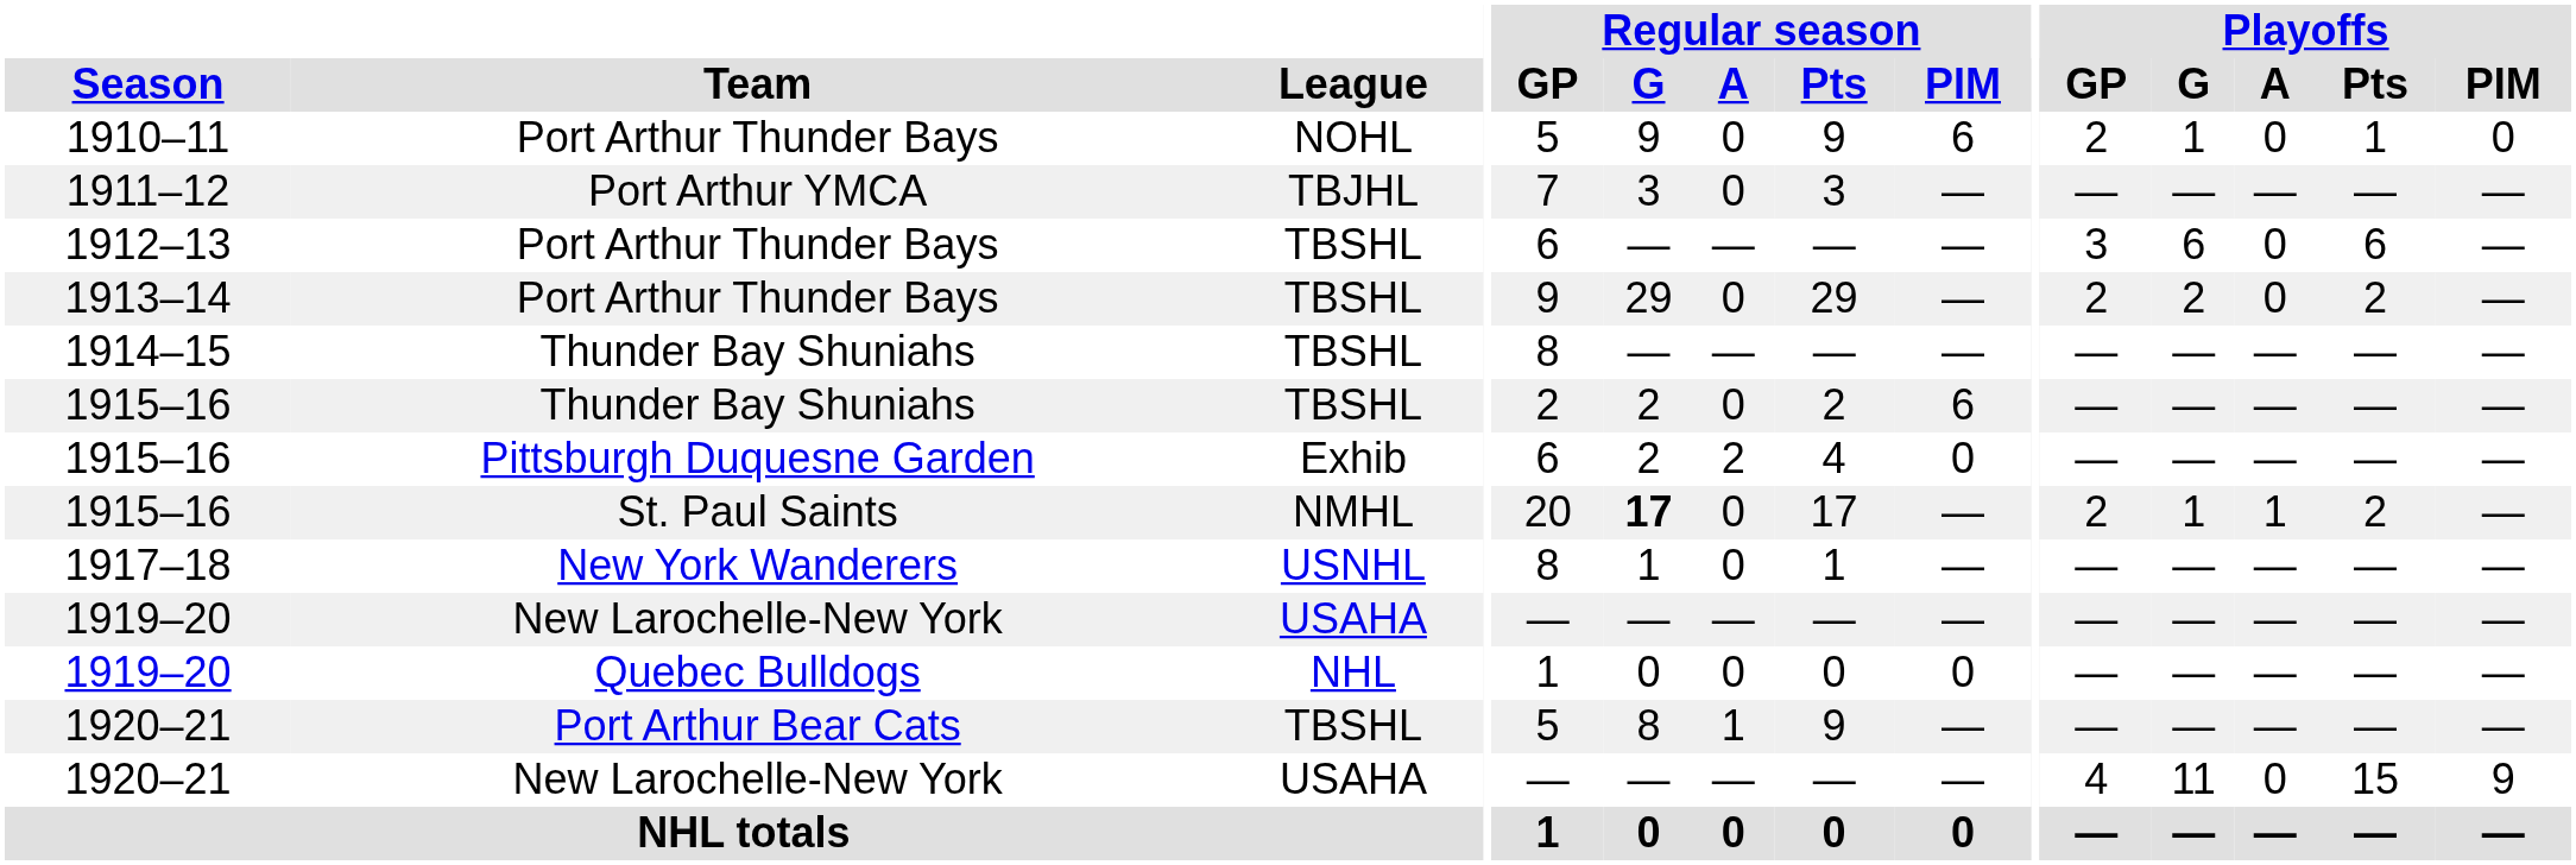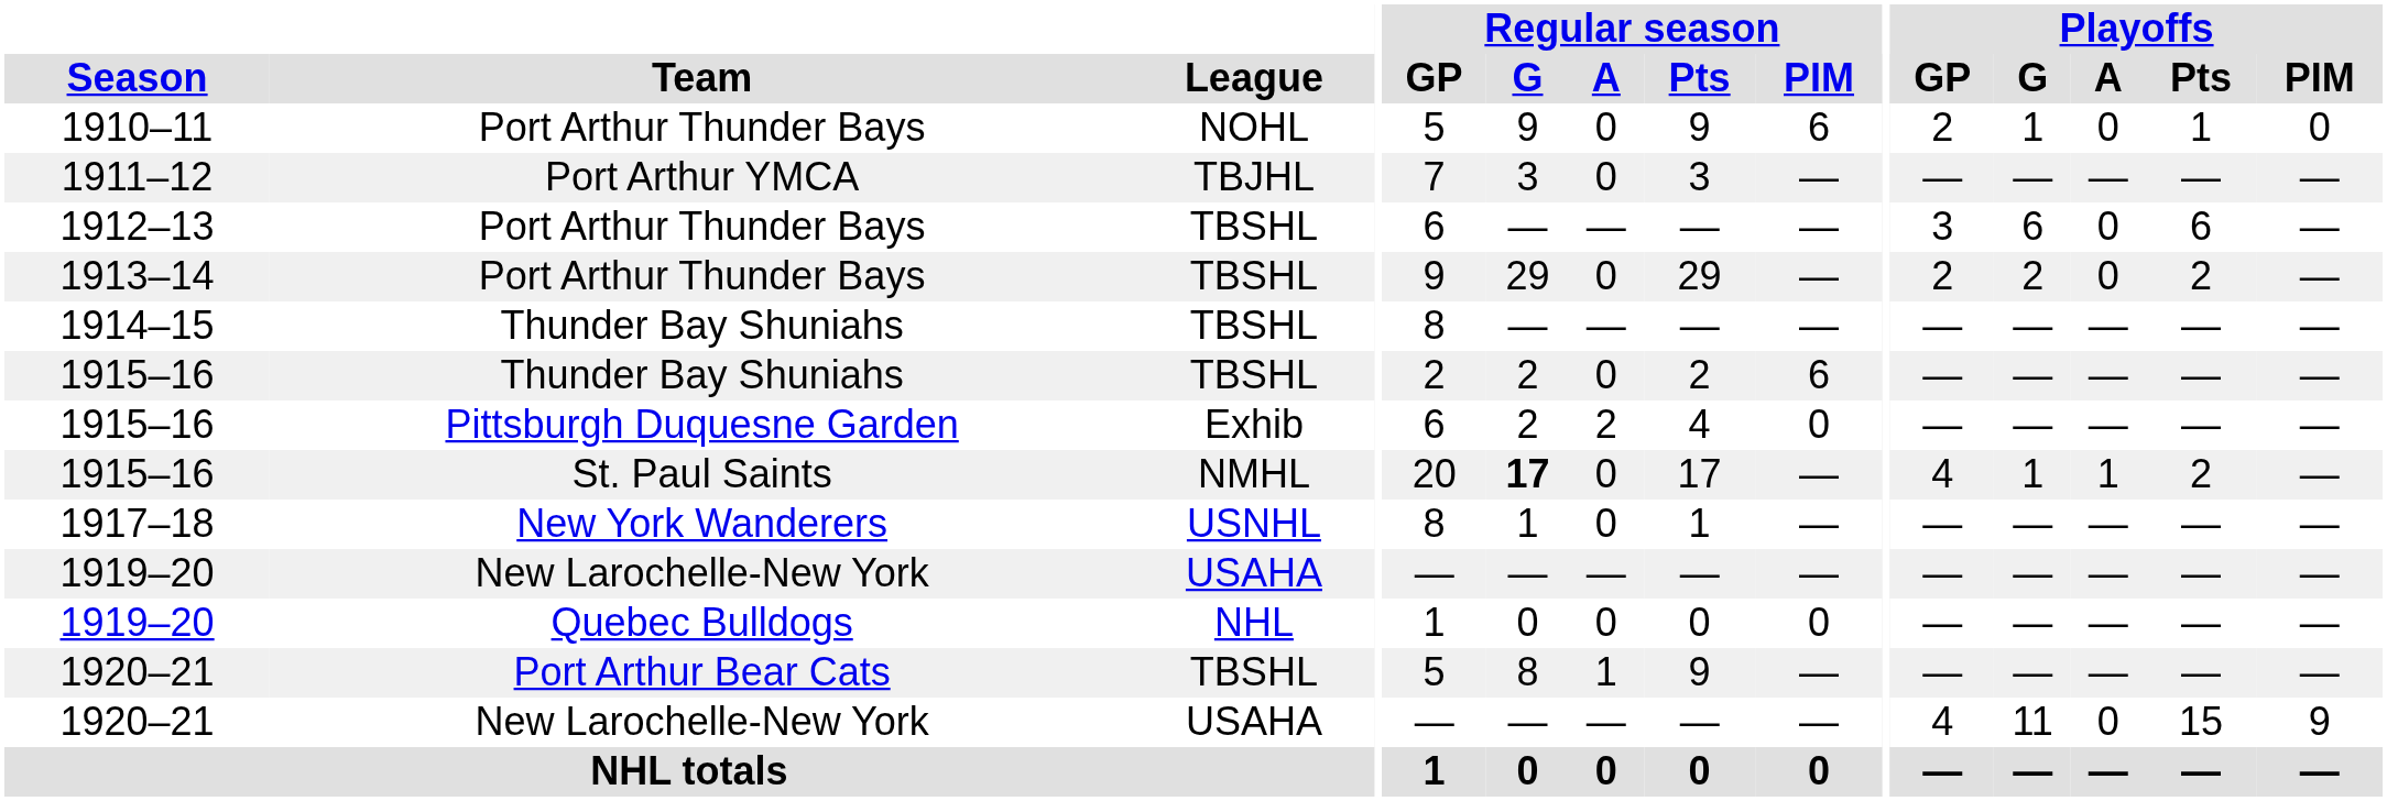1915–16 / St. Paul Saints | Playoffs / GP: 2 -> 4
